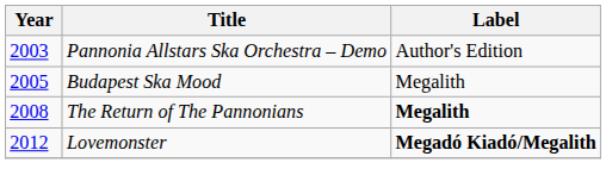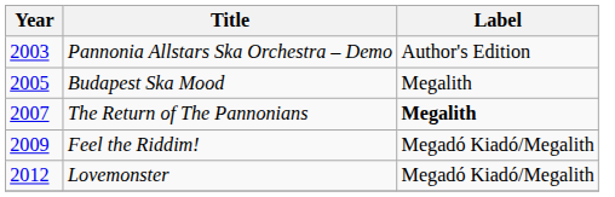The Return of The Pannonians | Year: 2008 -> 2007
+ row: 2009 | Feel the Riddim! | Megadó Kiadó/Megalith
Lovemonster | Label: bold -> normal
